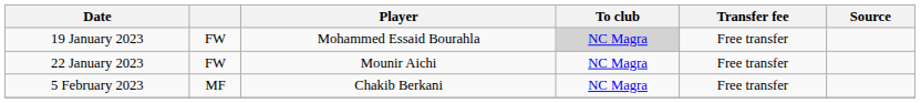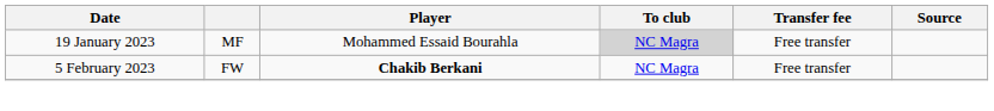19 January 2023 | column 2: FW -> MF
- row: 22 January 2023 | FW | Mounir Aichi | NC Magra | Free transfer
5 February 2023 | column 2: MF -> FW
5 February 2023 | Player: normal -> bold
